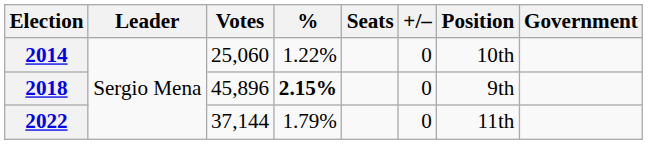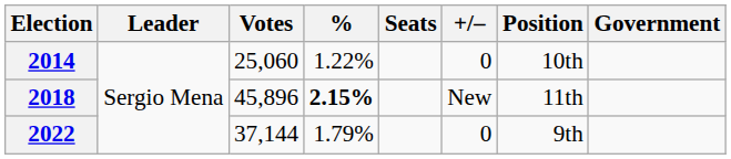2018 | +/–: 0 -> New
2018 | Position: 9th -> 11th
2022 | Position: 11th -> 9th
